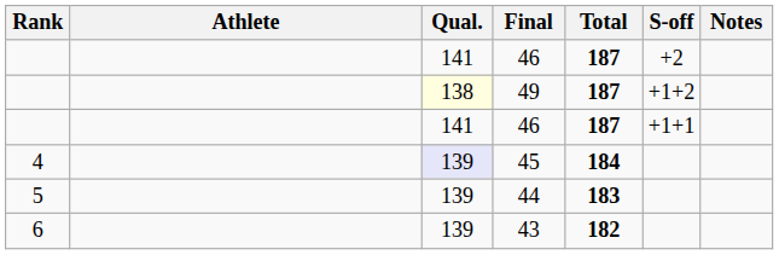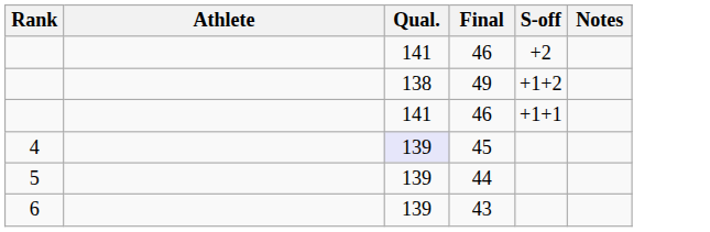- column: Total | 187 | 187 | 187 | 184 | 183 | 182
49 | Qual.: lightyellow background -> no background
